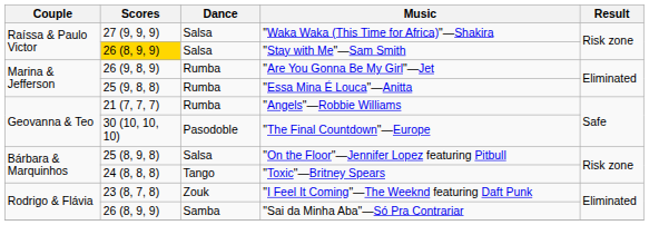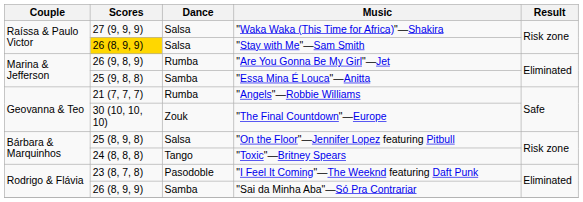"Essa Mina É Louca"—Anitta | Dance: Rumba -> Samba
"The Final Countdown"—Europe | Dance: Pasodoble -> Zouk
"I Feel It Coming"—The Weeknd featuring Daft Punk | Dance: Zouk -> Pasodoble
